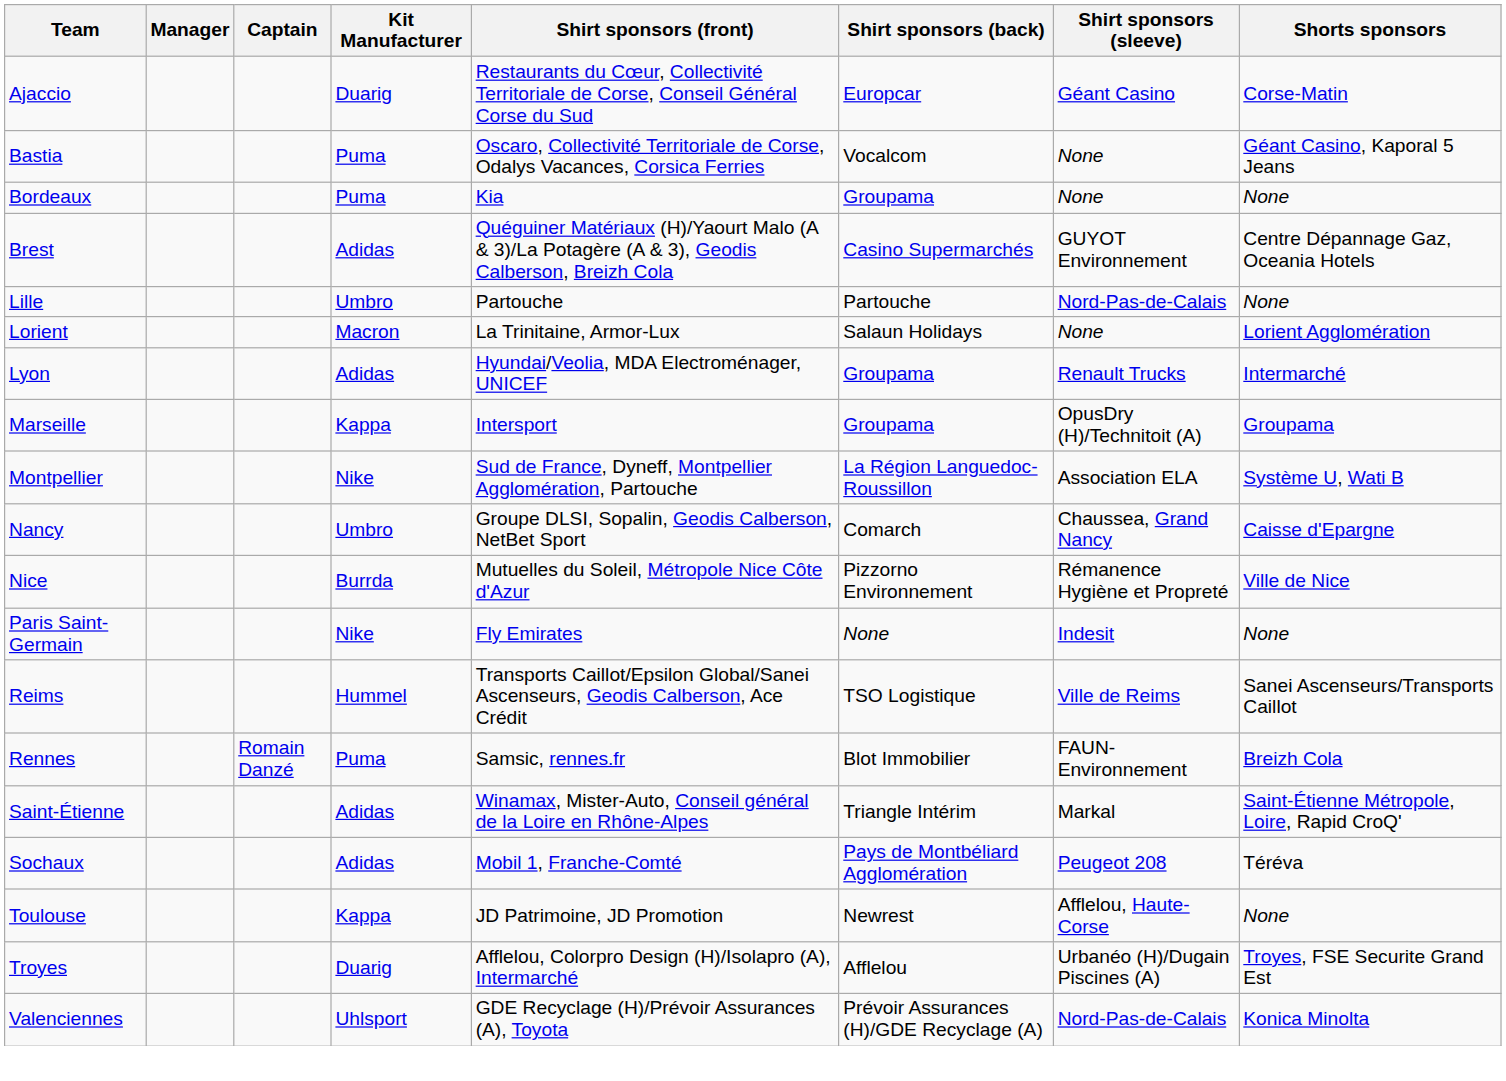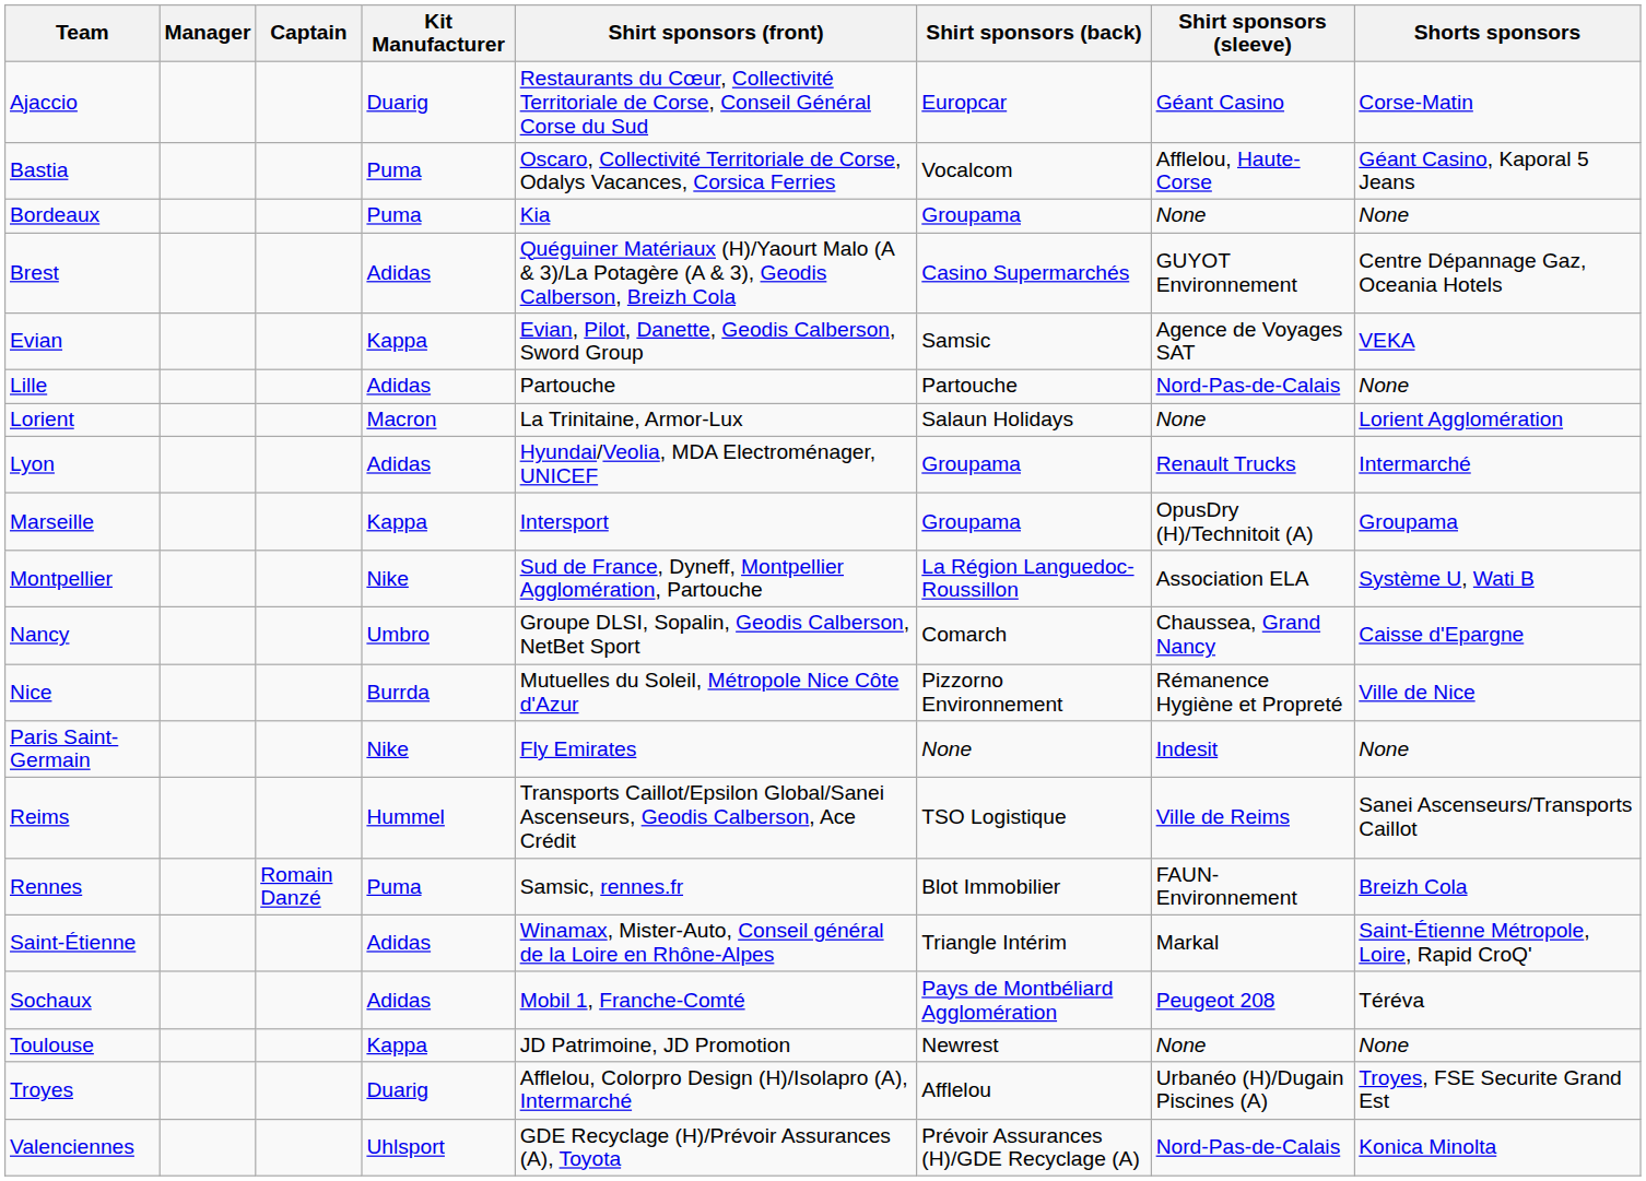Bastia | Shirt sponsors (sleeve): None -> Afflelou, Haute-Corse
+ row: Evian | Kappa | Evian, Pilot, Danette, Geodis Calberson, Sword Group | Samsic | Agence de Voyages SAT | VEKA
Lille | Kit Manufacturer: Umbro -> Adidas
Toulouse | Shirt sponsors (sleeve): Afflelou, Haute-Corse -> None
